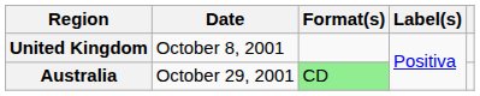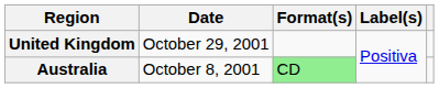United Kingdom | Date: October 8, 2001 -> October 29, 2001
Australia | Date: October 29, 2001 -> October 8, 2001
